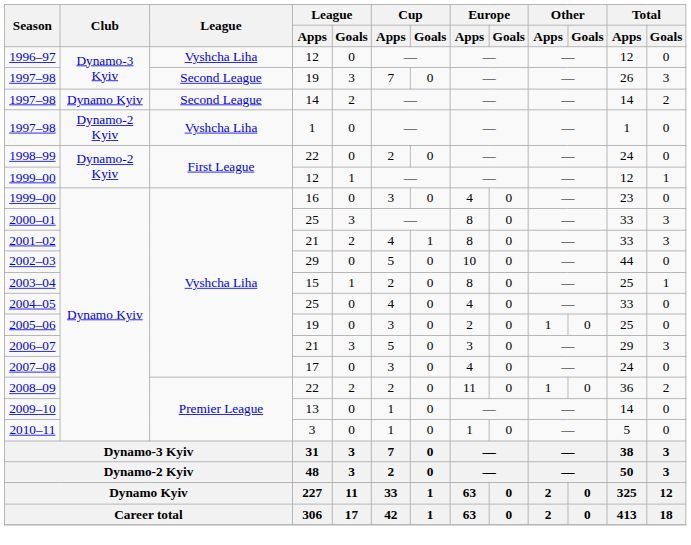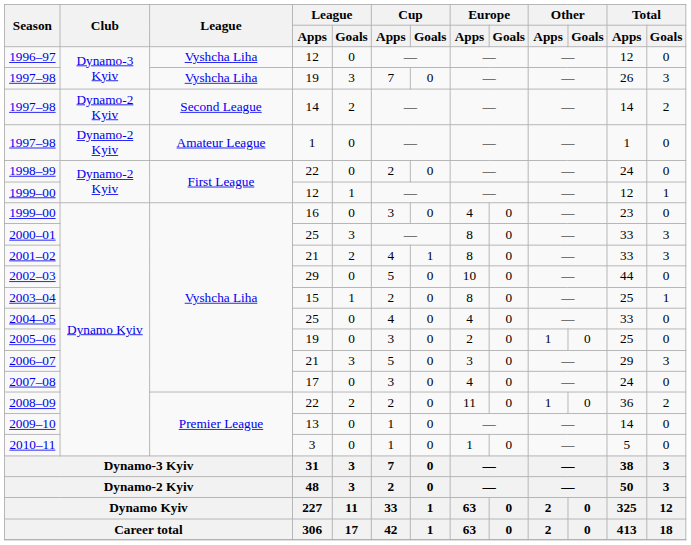1997–98 / 19 | League: Second League -> Vyshcha Liha
1997–98 / 14 | Club: Dynamo Kyiv -> Dynamo-2 Kyiv
1997–98 / 1 | League: Vyshcha Liha -> Amateur League
